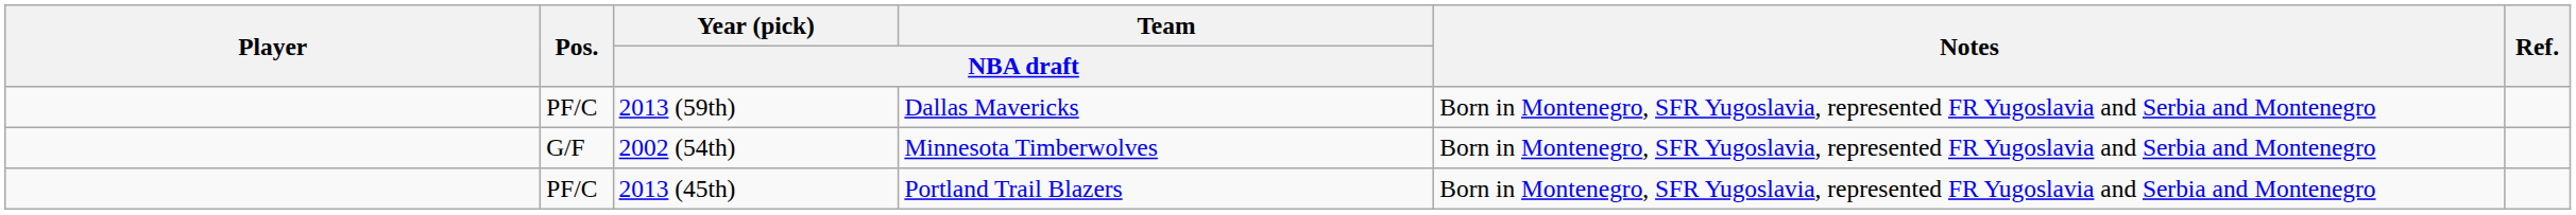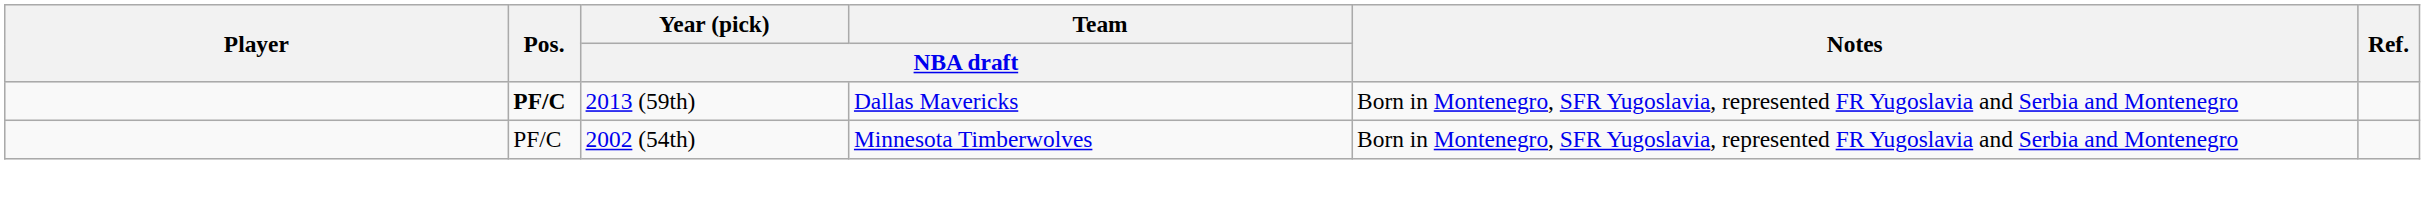2013 (59th) | Pos.: normal -> bold
2002 (54th) | Pos.: G/F -> PF/C
- row: PF/C | 2013 (45th) | Portland Trail Blazers | Born in Montenegro, SFR Yugoslavia, represented FR Yugoslavia and Serbia and Montenegro
